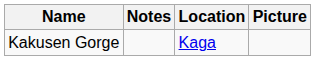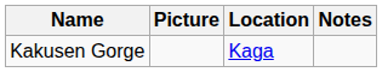columns swapped: Picture <-> Notes
